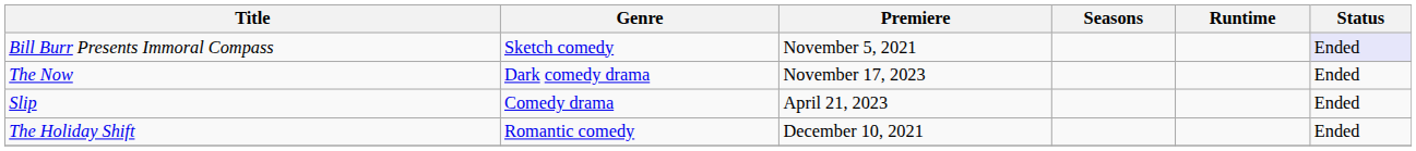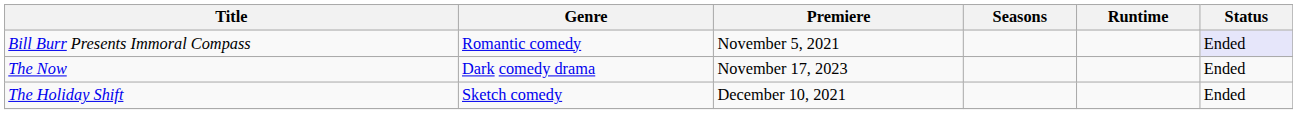Bill Burr Presents Immoral Compass | Genre: Sketch comedy -> Romantic comedy
- row: Slip | Comedy drama | April 21, 2023 | Ended
The Holiday Shift | Genre: Romantic comedy -> Sketch comedy
